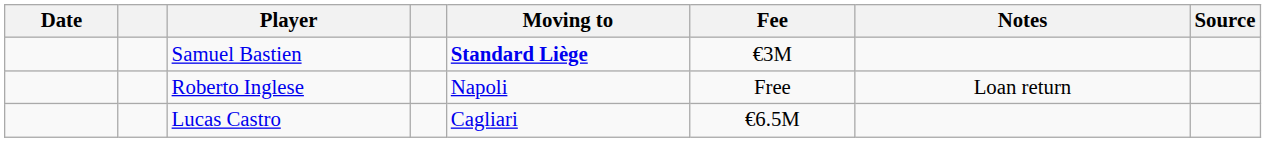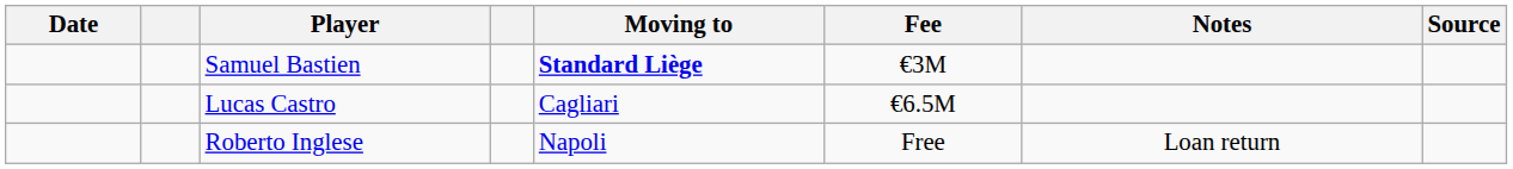rows swapped: Lucas Castro <-> Roberto Inglese
